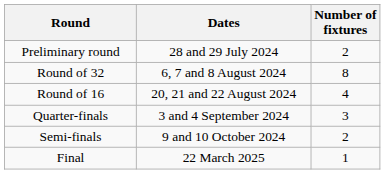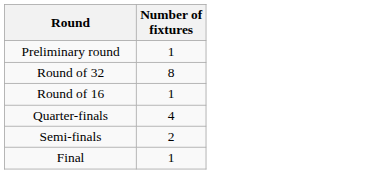- column: Dates | 28 and 29 July 2024 | 6, 7 and 8 August 2024 | 20, 21 and 22 August 2024 | 3 and 4 September 2024 | 9 and 10 October 2024 | 22 March 2025
Preliminary round | Number of fixtures: 2 -> 1
Round of 16 | Number of fixtures: 4 -> 1
Quarter-finals | Number of fixtures: 3 -> 4
